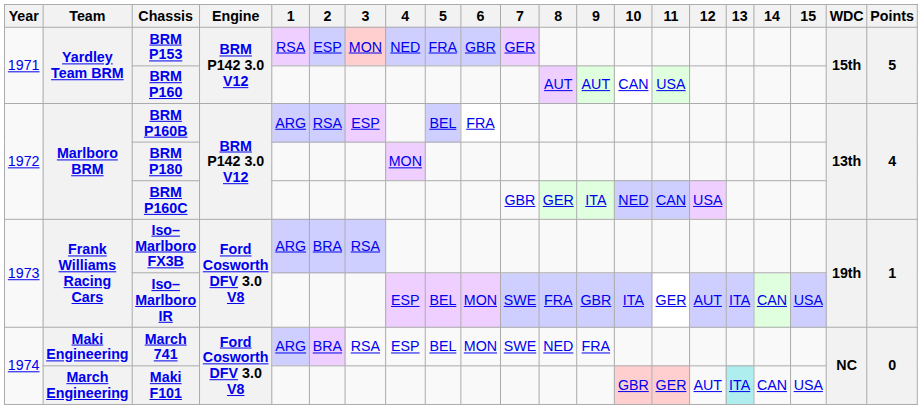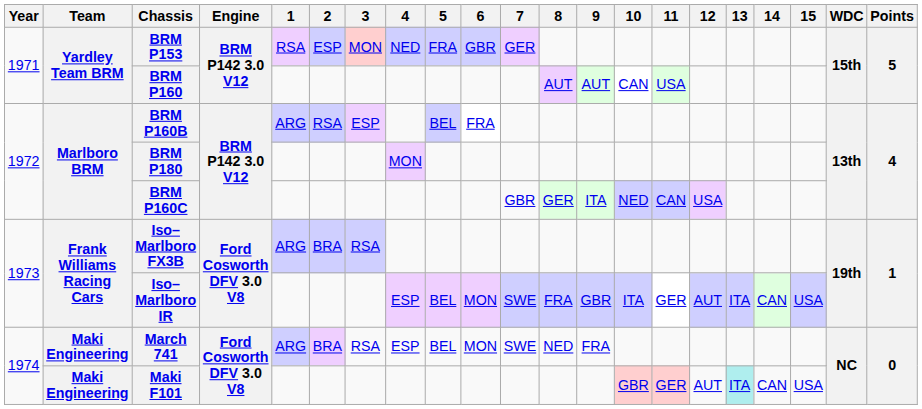Maki F101 | Team: March Engineering -> Maki Engineering
